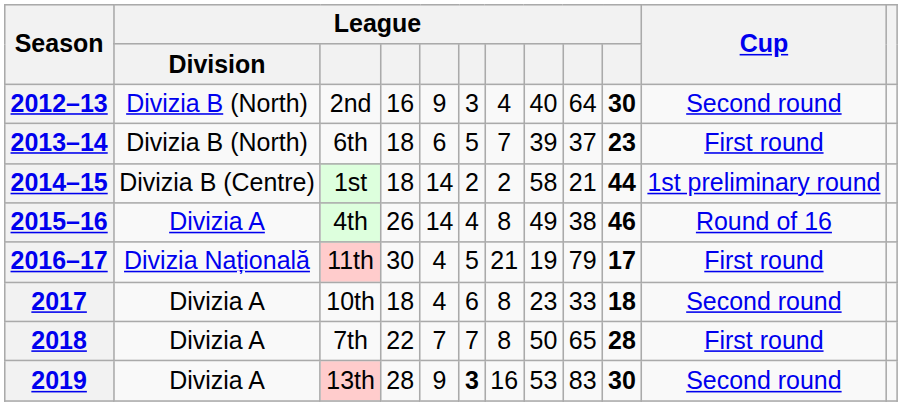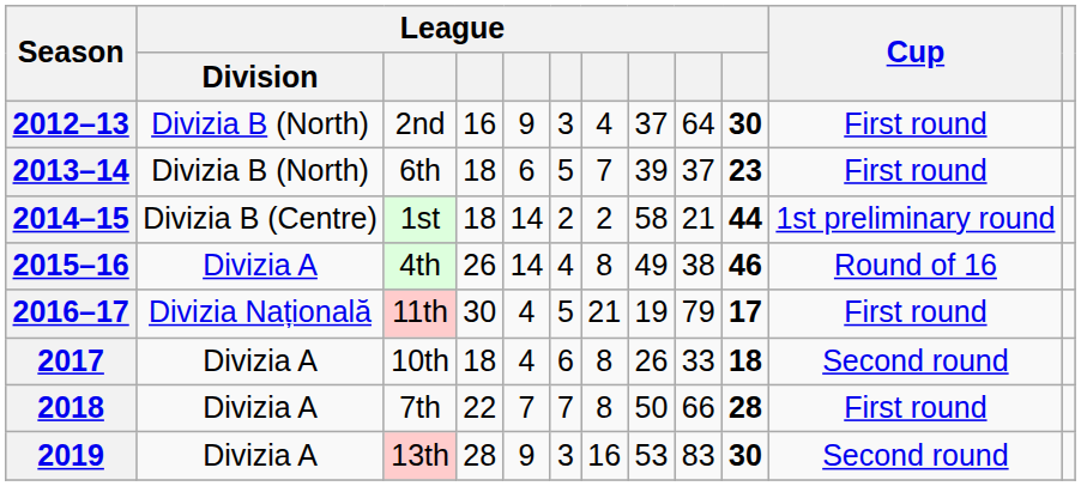2012–13 | column 8: 40 -> 37
2012–13 | Cup: Second round -> First round
2017 | column 8: 23 -> 26
2018 | column 9: 65 -> 66
2019 | column 6: bold -> normal
